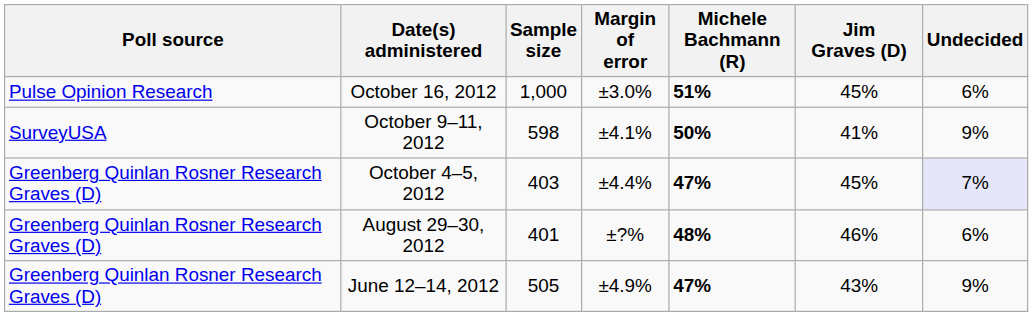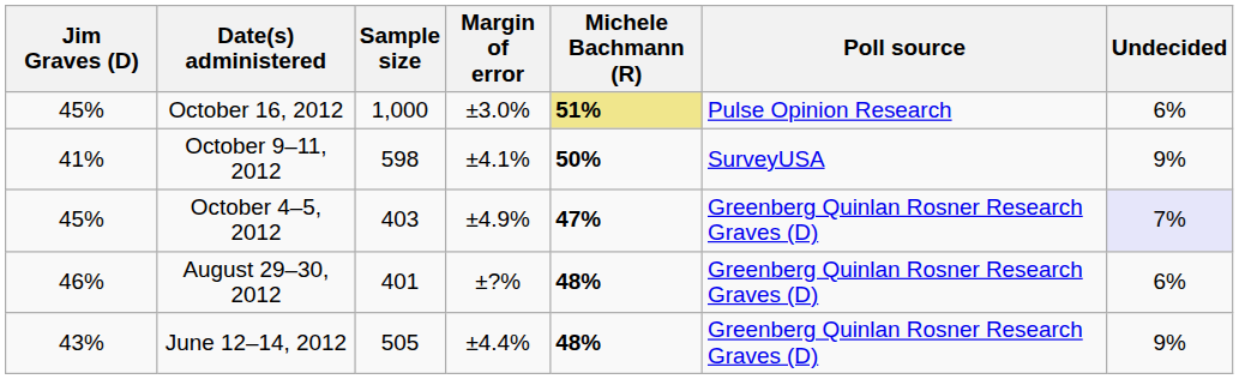columns swapped: Poll source <-> Jim Graves (D)
October 16, 2012 | Michele Bachmann (R): no background -> khaki background
October 4–5, 2012 | Margin of error: ±4.4% -> ±4.9%
June 12–14, 2012 | Margin of error: ±4.9% -> ±4.4%
June 12–14, 2012 | Michele Bachmann (R): 47% -> 48%
